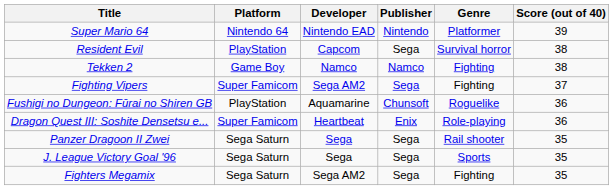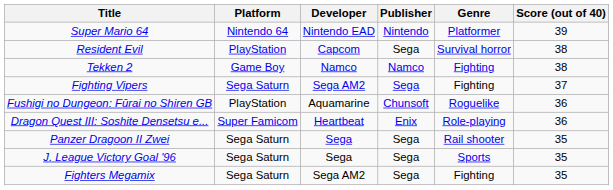Fighting Vipers | Platform: Super Famicom -> Sega Saturn
